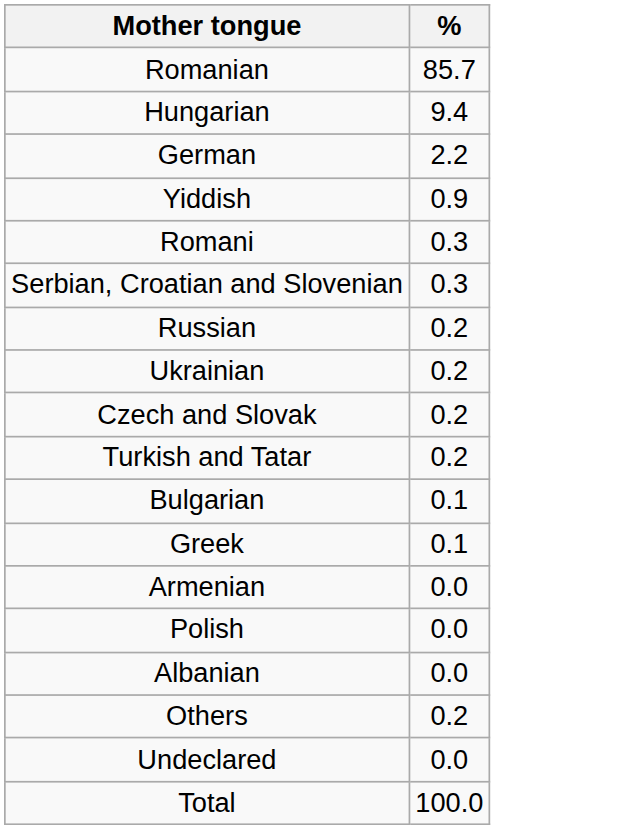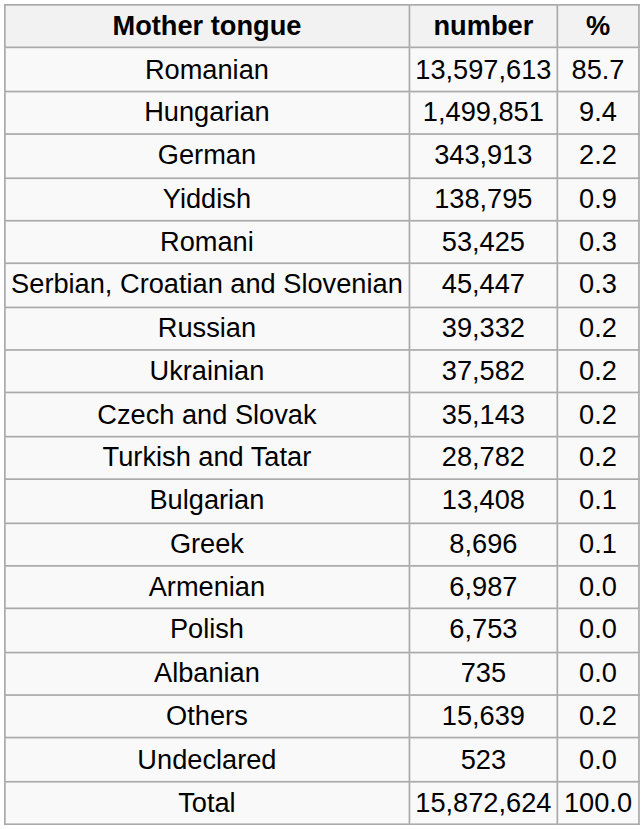+ column: number | 13,597,613 | 1,499,851 | 343,913 | 138,795 | 53,425 | 45,447 | 39,332 | 37,582 | 35,143 | 28,782 | 13,408 | 8,696 | 6,987 | 6,753 | 735 | 15,639 | 523 | 15,872,624
